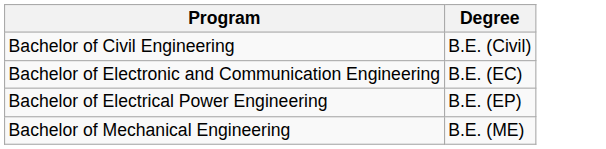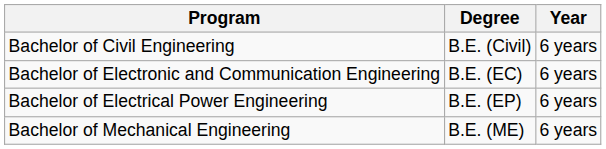+ column: Year | 6 years | 6 years | 6 years | 6 years
